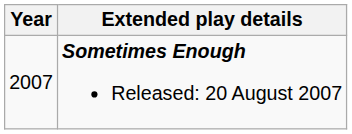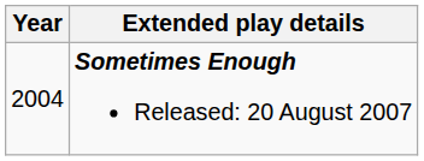Sometimes Enough Released: 20 August 2007 | Year: 2007 -> 2004
